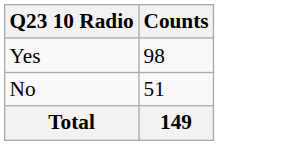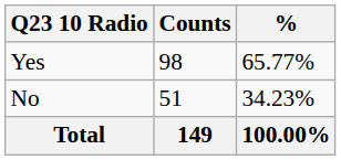+ column: % | 65.77% | 34.23% | 100.00%
